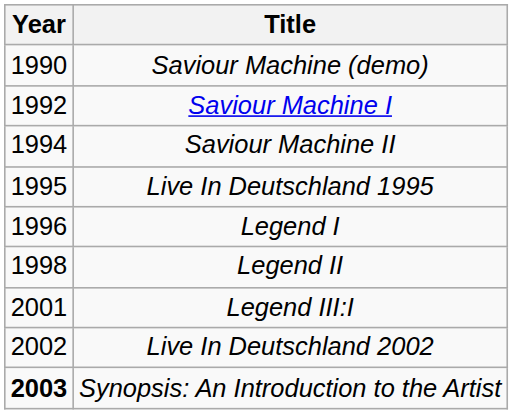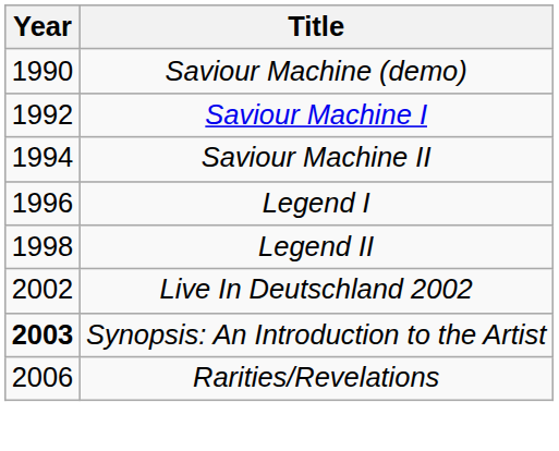- row: 1995 | Live In Deutschland 1995
- row: 2001 | Legend III:I
+ row: 2006 | Rarities/Revelations
